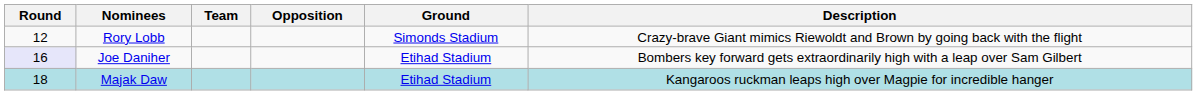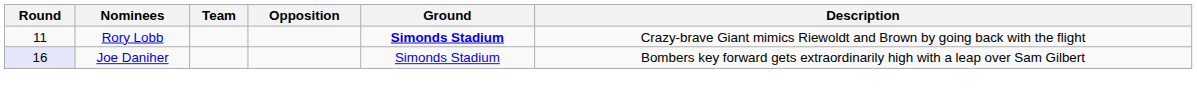Rory Lobb | Round: 12 -> 11
Rory Lobb | Ground: normal -> bold
Joe Daniher | Ground: Etihad Stadium -> Simonds Stadium
- row: 18 | Majak Daw | Etihad Stadium | Kangaroos ruckman leaps high over Magpie for incredible hanger
